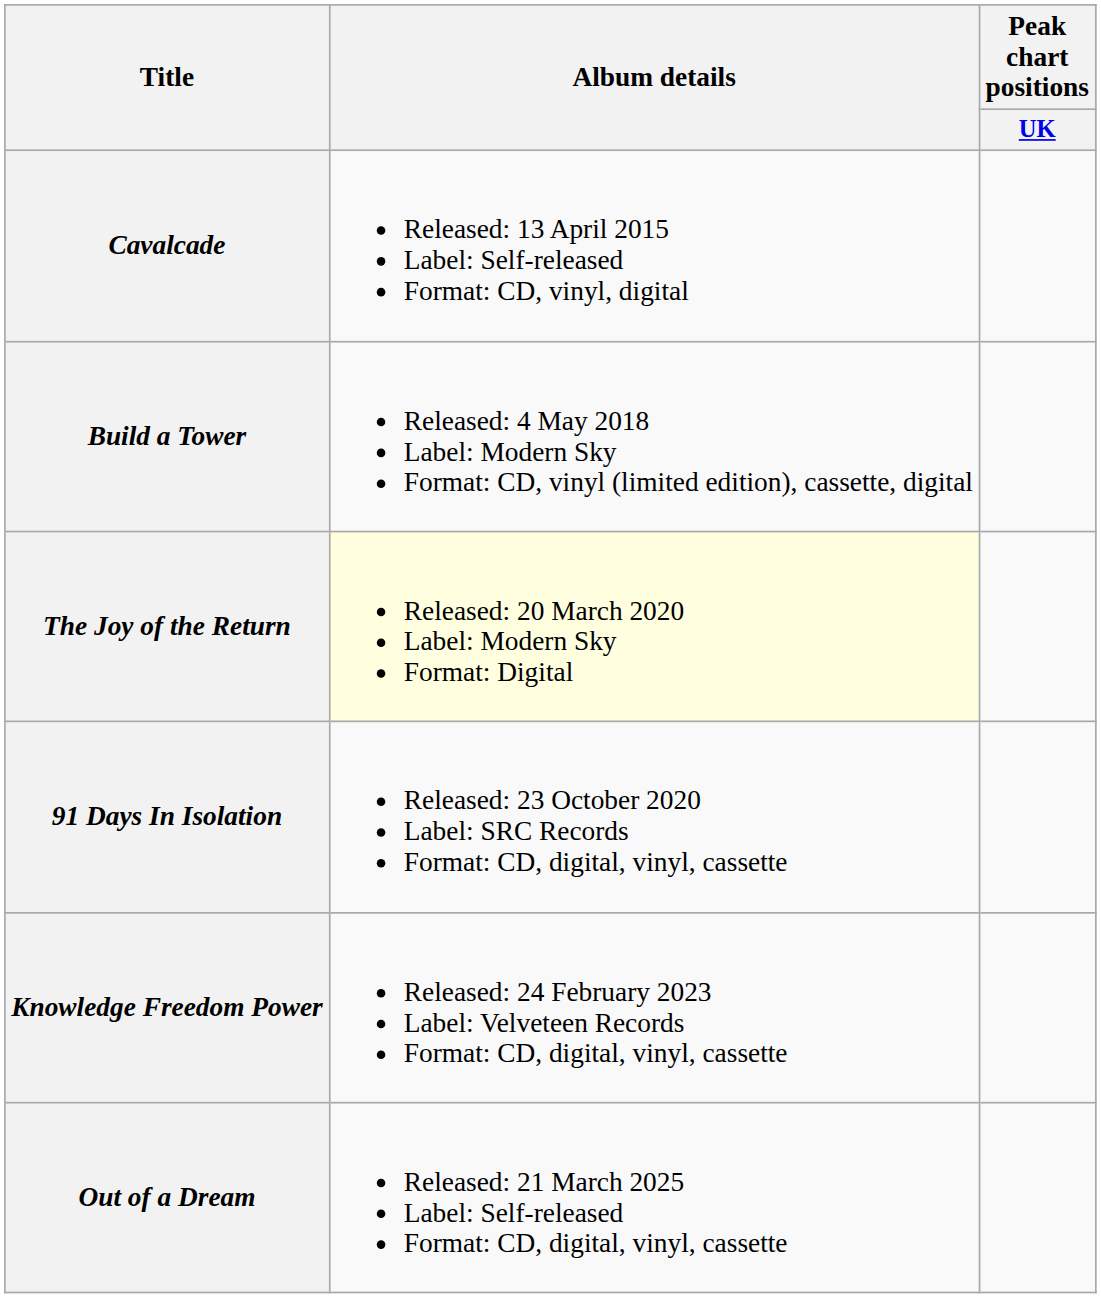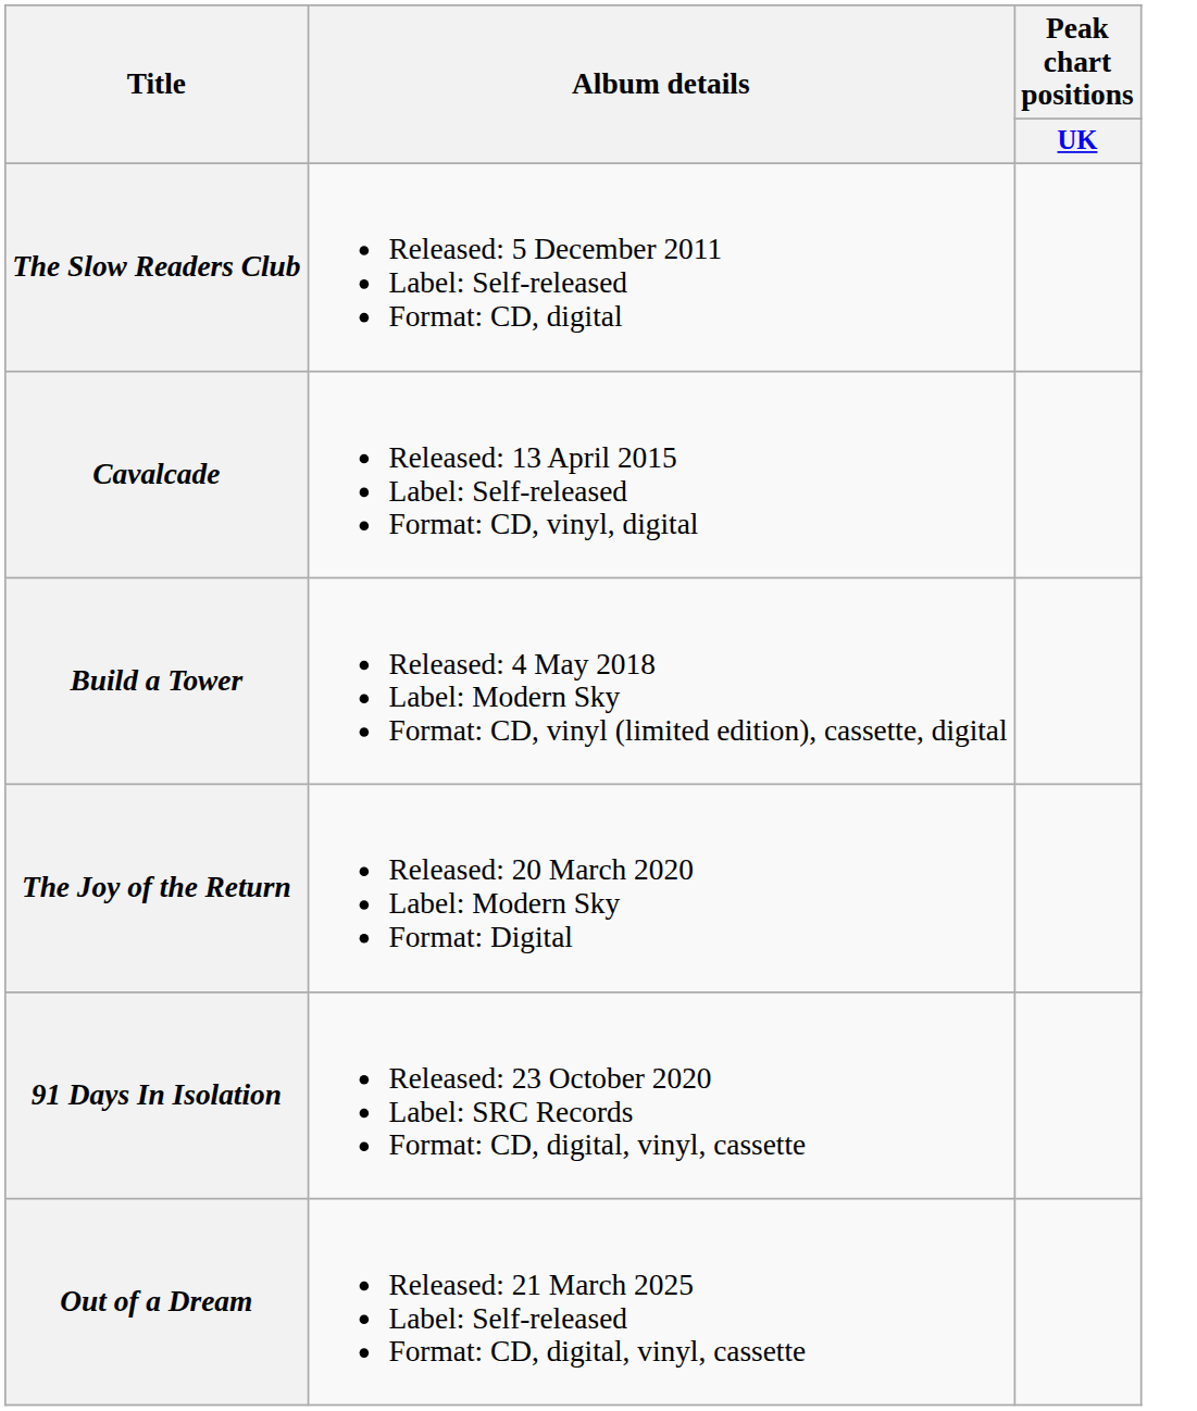+ row: The Slow Readers Club | Released: 5 December 2011 Label: Self-released Format: CD, digital
The Joy of the Return | Album details: lightyellow background -> no background
- row: Knowledge Freedom Power | Released: 24 February 2023 Label: Velveteen Records Format: CD, digital, vinyl, cassette
